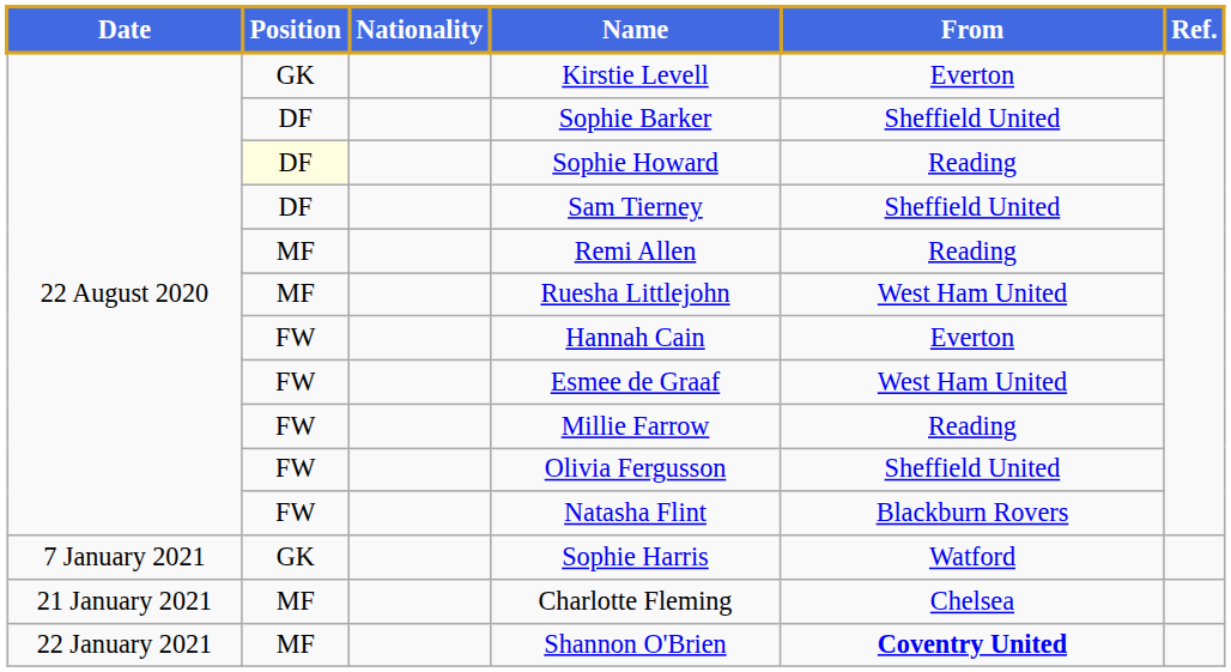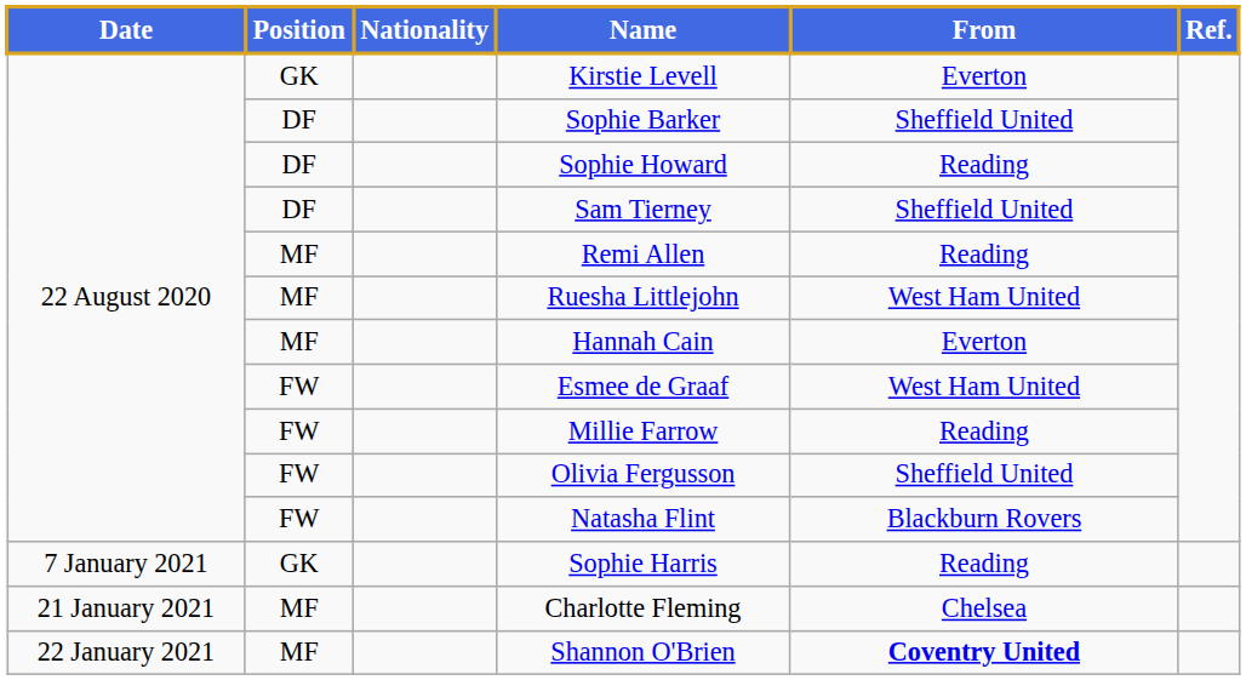Sophie Howard | Position: lightyellow background -> no background
Hannah Cain | Position: FW -> MF
Sophie Harris | From: Watford -> Reading
